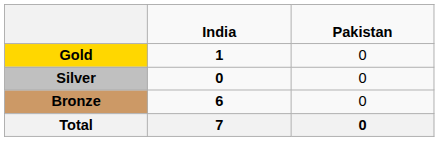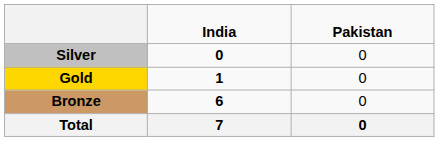rows swapped: Gold <-> Silver
